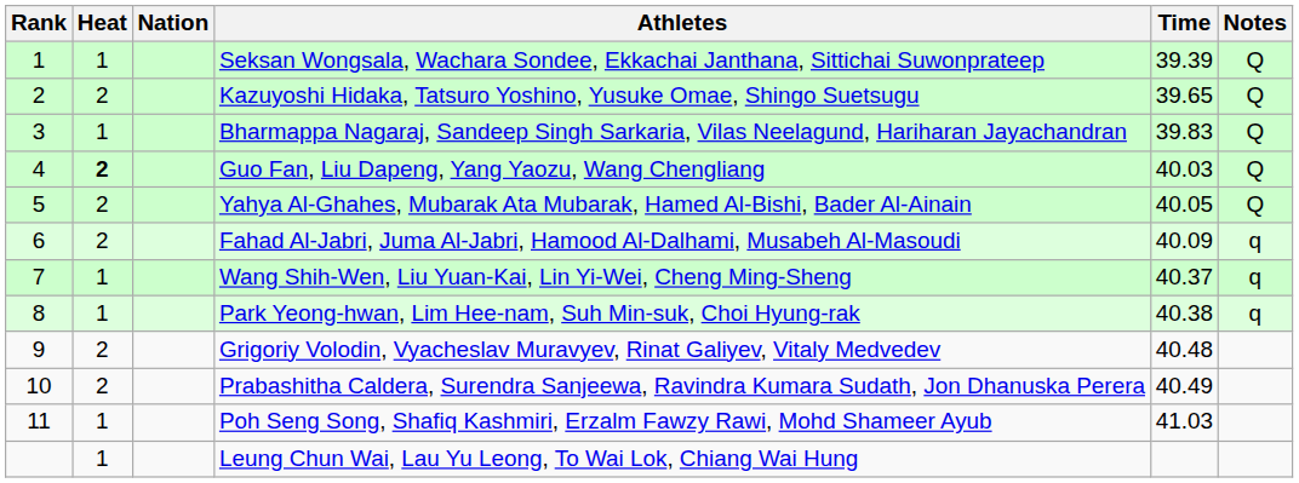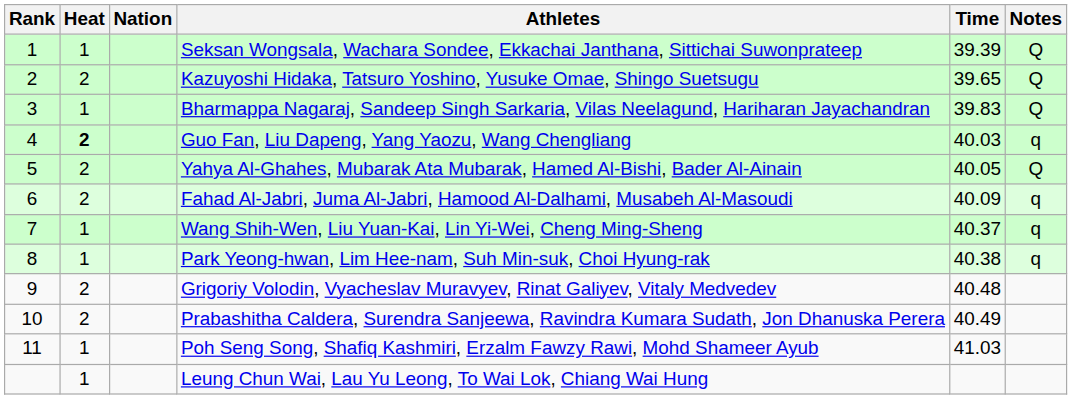Guo Fan, Liu Dapeng, Yang Yaozu, Wang Chengliang | Notes: Q -> q
